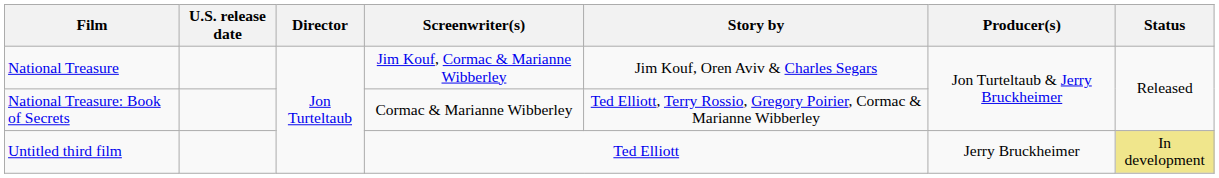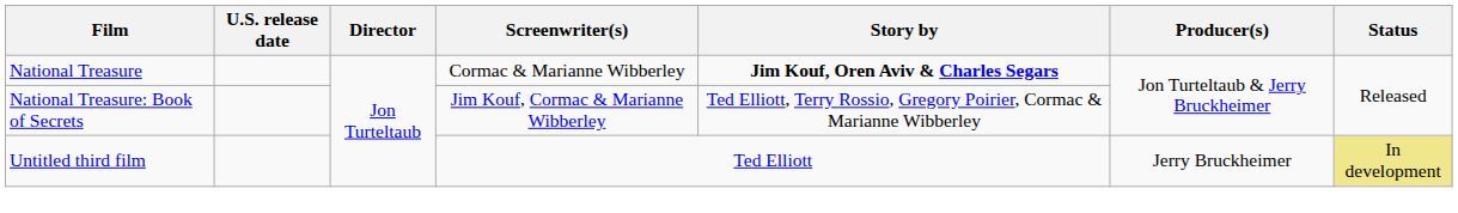National Treasure | Screenwriter(s): Jim Kouf, Cormac & Marianne Wibberley -> Cormac & Marianne Wibberley
National Treasure | Story by: normal -> bold
National Treasure: Book of Secrets | Screenwriter(s): Cormac & Marianne Wibberley -> Jim Kouf, Cormac & Marianne Wibberley
